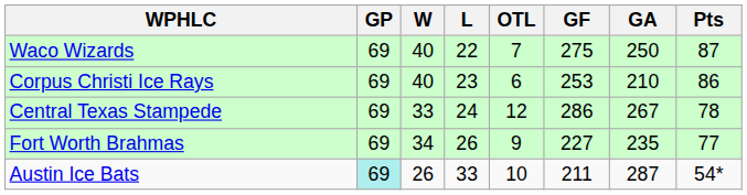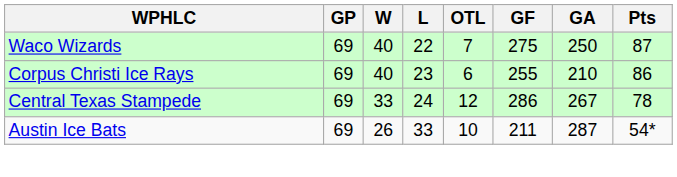Corpus Christi Ice Rays | GF: 253 -> 255
- row: Fort Worth Brahmas | 69 | 34 | 26 | 9 | 227 | 235 | 77
Austin Ice Bats | GP: paleturquoise background -> no background
